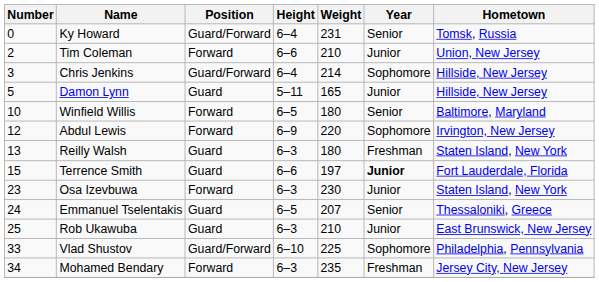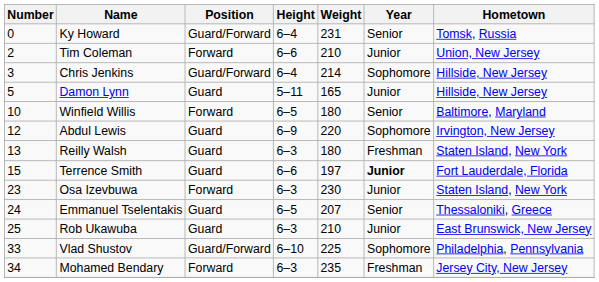Abdul Lewis | Position: Forward -> Guard
